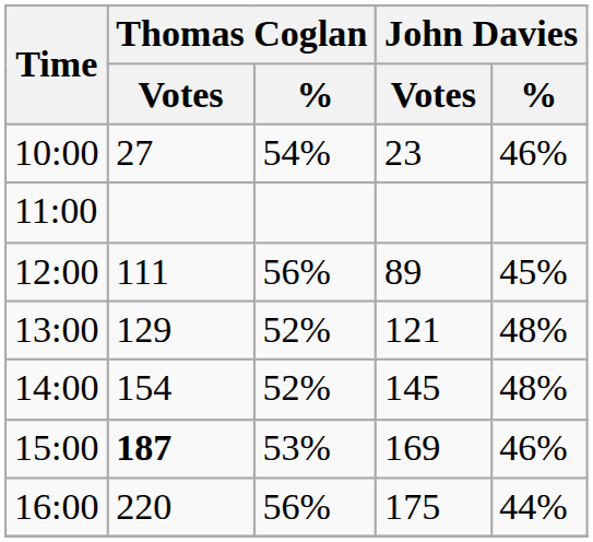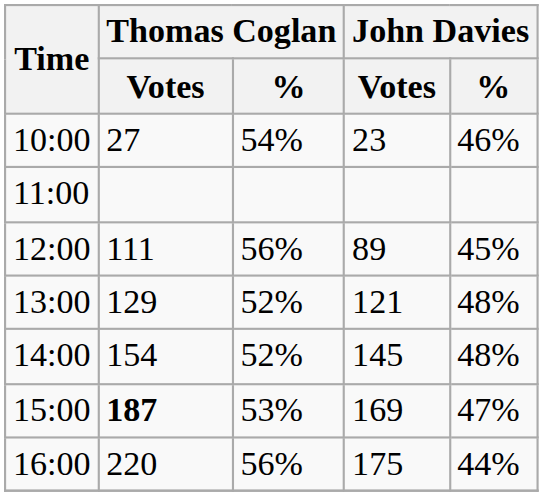15:00 | John Davies / %: 46% -> 47%
